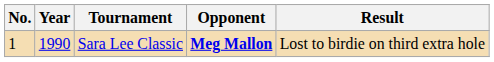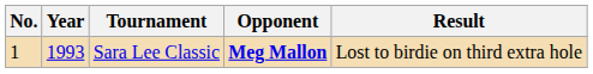Sara Lee Classic | Year: 1990 -> 1993
